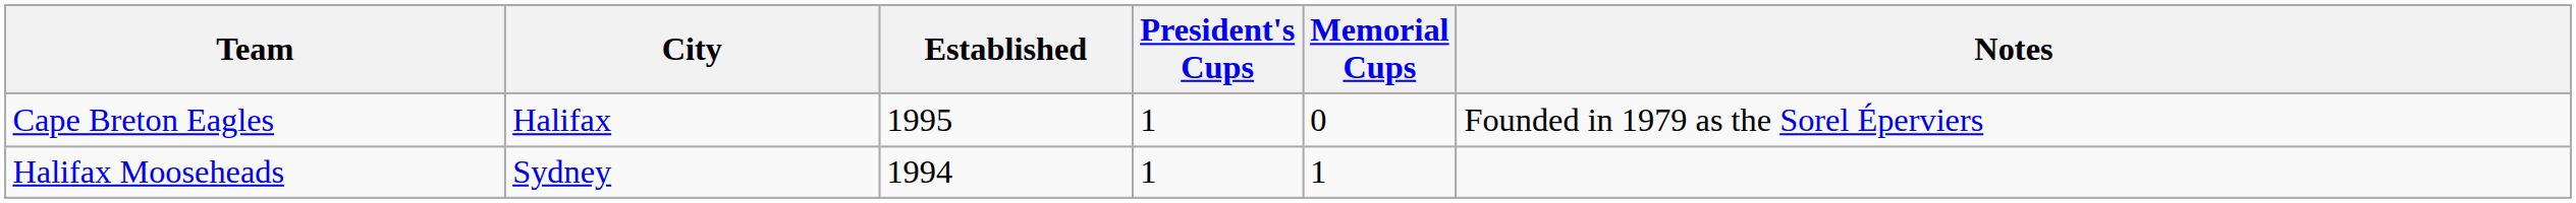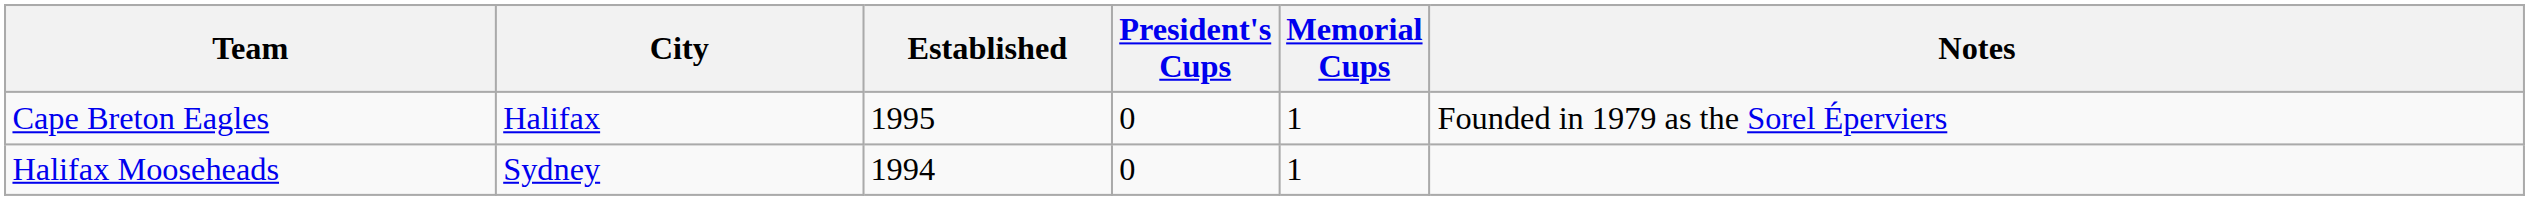Cape Breton Eagles | President's Cups: 1 -> 0
Cape Breton Eagles | Memorial Cups: 0 -> 1
Halifax Mooseheads | President's Cups: 1 -> 0
